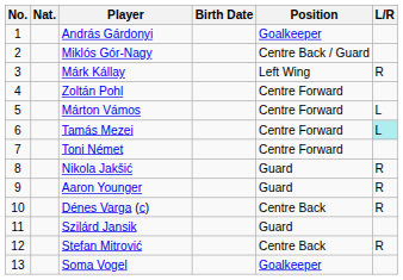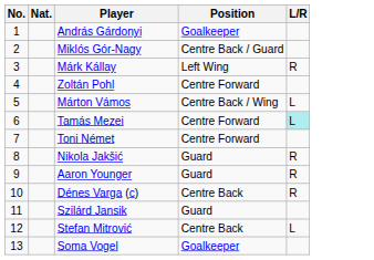- column: Birth Date
Márton Vámos | Position: Centre Forward -> Centre Back / Wing
Stefan Mitrović | L/R: R -> L
